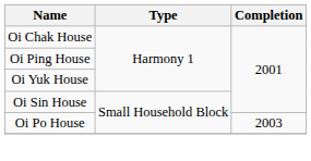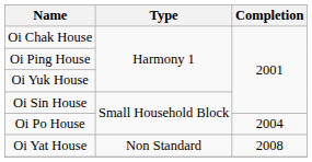Oi Po House | Completion: 2003 -> 2004
+ row: Oi Yat House | Non Standard | 2008
